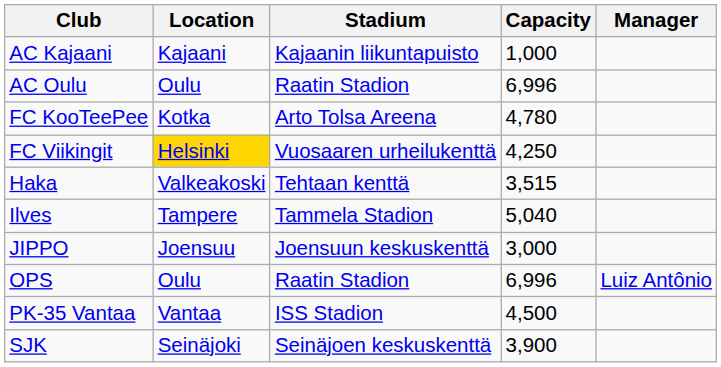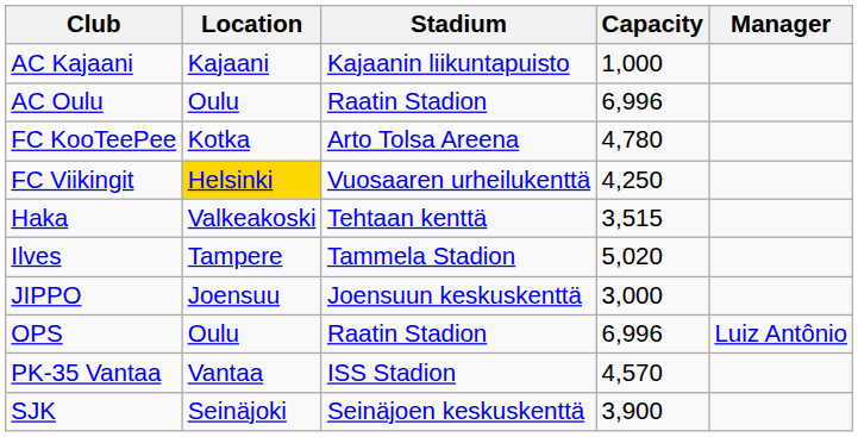Ilves | Capacity: 5,040 -> 5,020
PK-35 Vantaa | Capacity: 4,500 -> 4,570
